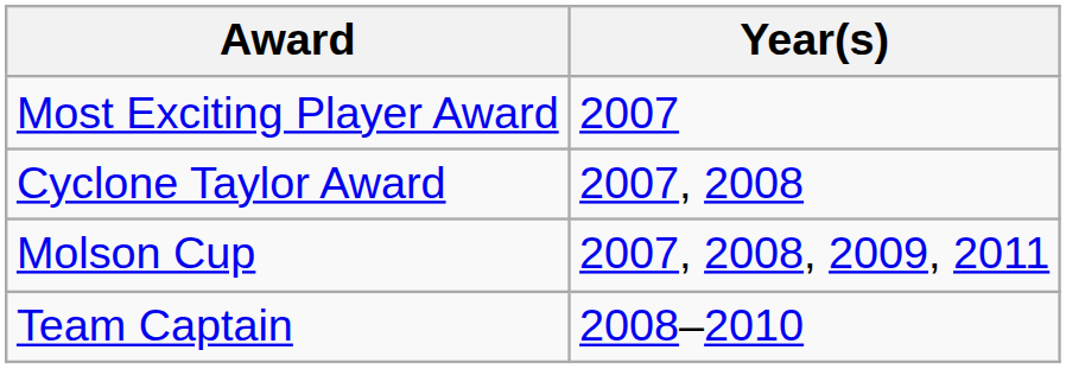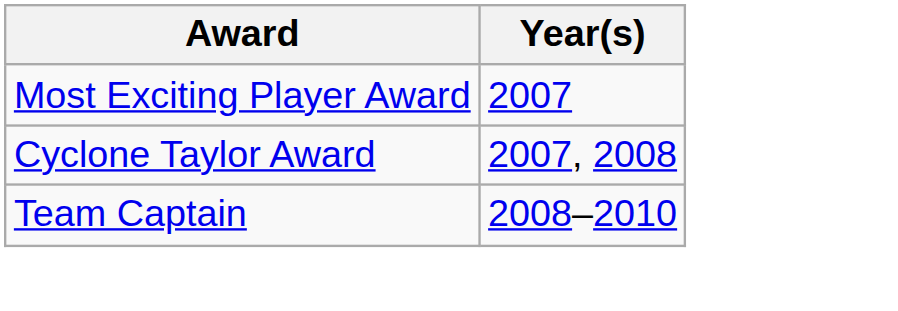- row: Molson Cup | 2007, 2008, 2009, 2011
